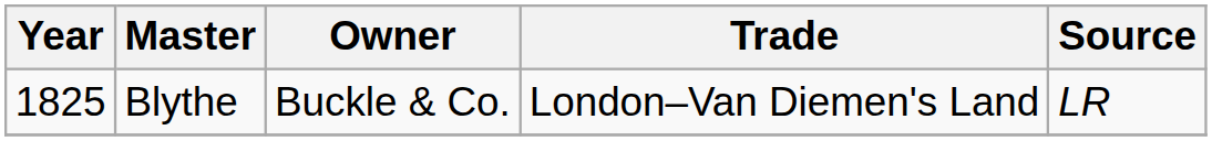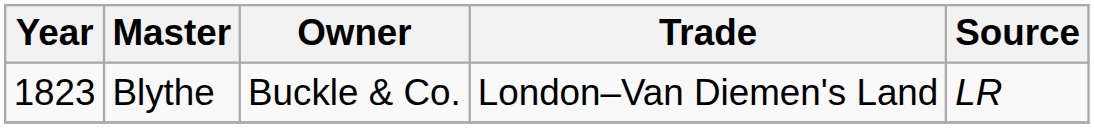Blythe | Year: 1825 -> 1823
